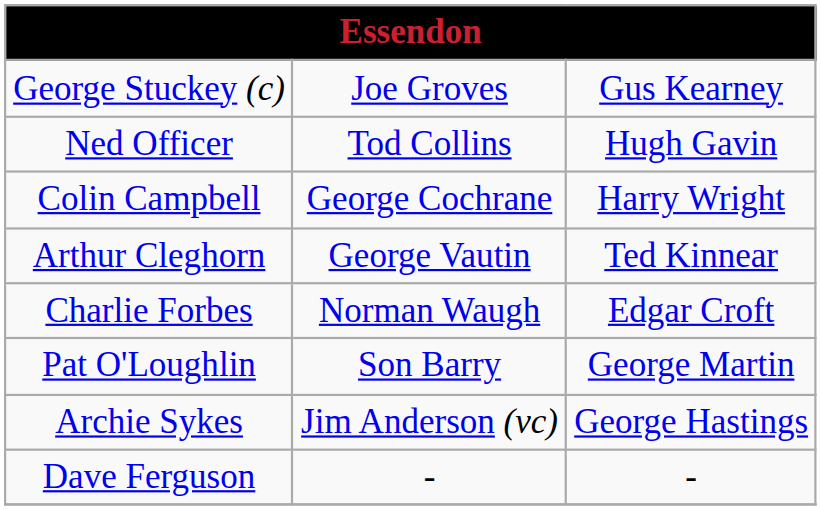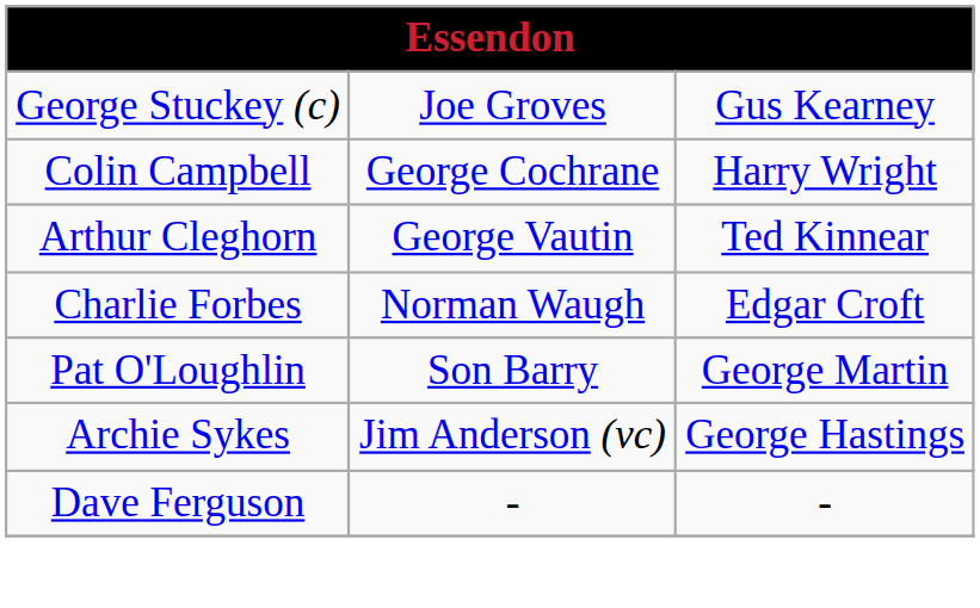- row: Ned Officer | Tod Collins | Hugh Gavin
